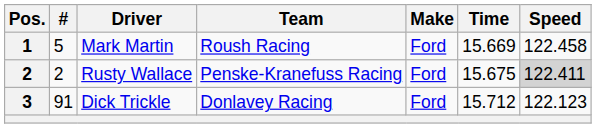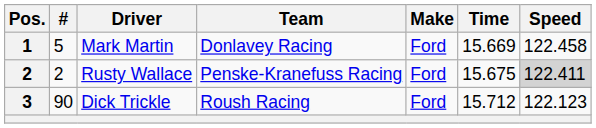Mark Martin | Team: Roush Racing -> Donlavey Racing
Dick Trickle | #: 91 -> 90
Dick Trickle | Team: Donlavey Racing -> Roush Racing
